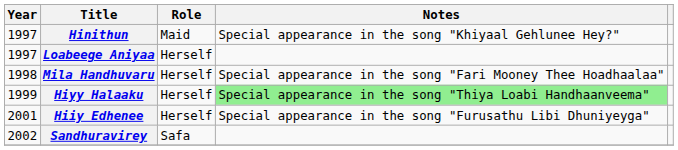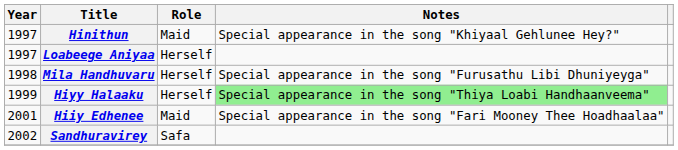Mila Handhuvaru | Notes: Special appearance in the song "Fari Mooney Thee Hoadhaalaa" -> Special appearance in the song "Furusathu Libi Dhuniyeyga"
Hiiy Edhenee | Role: Herself -> Maid
Hiiy Edhenee | Notes: Special appearance in the song "Furusathu Libi Dhuniyeyga" -> Special appearance in the song "Fari Mooney Thee Hoadhaalaa"
